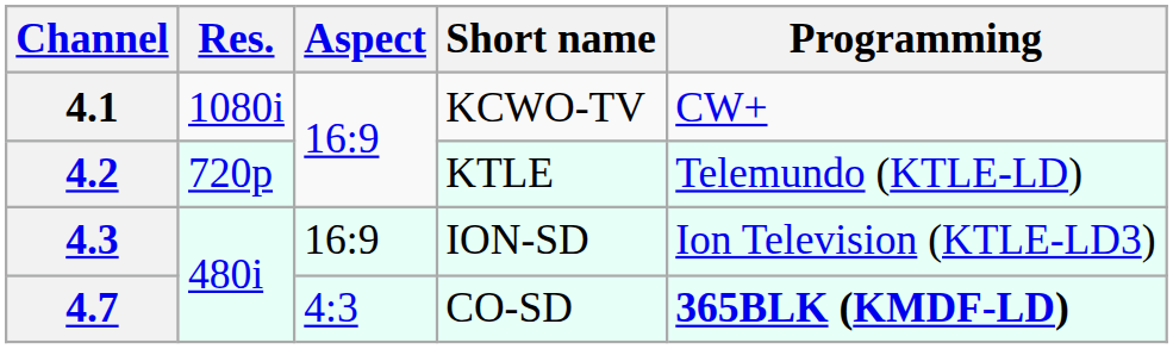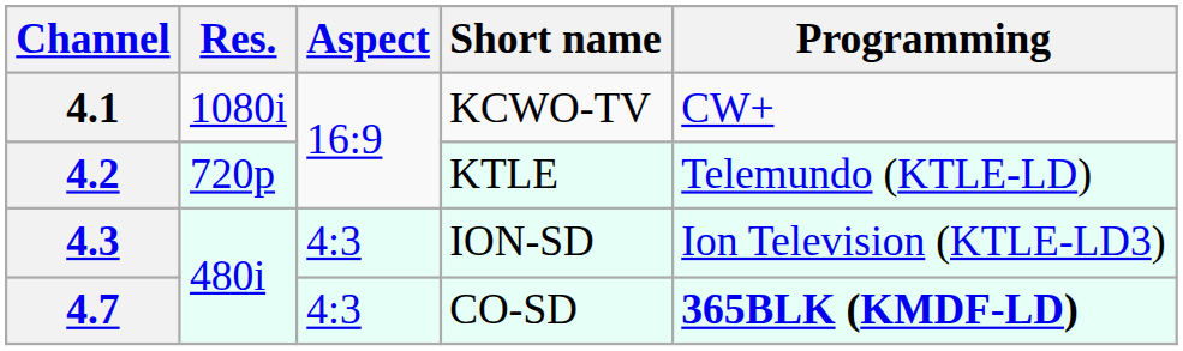4.3 | Aspect: 16:9 -> 4:3
